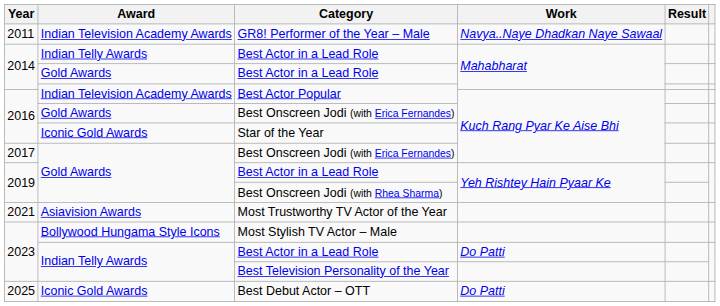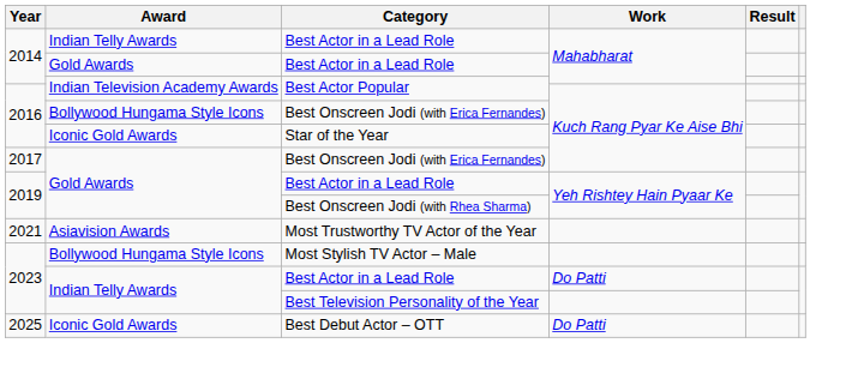- row: 2011 | Indian Television Academy Awards | GR8! Performer of the Year – Male | Navya..Naye Dhadkan Naye Sawaal
2016 / Best Onscreen Jodi (with Erica Fernandes) | Award: Gold Awards -> Bollywood Hungama Style Icons
